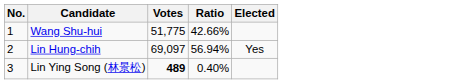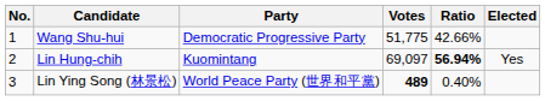+ column: Party | Democratic Progressive Party | Kuomintang | World Peace Party (世界和平黨)
Lin Hung-chih | Ratio: normal -> bold
